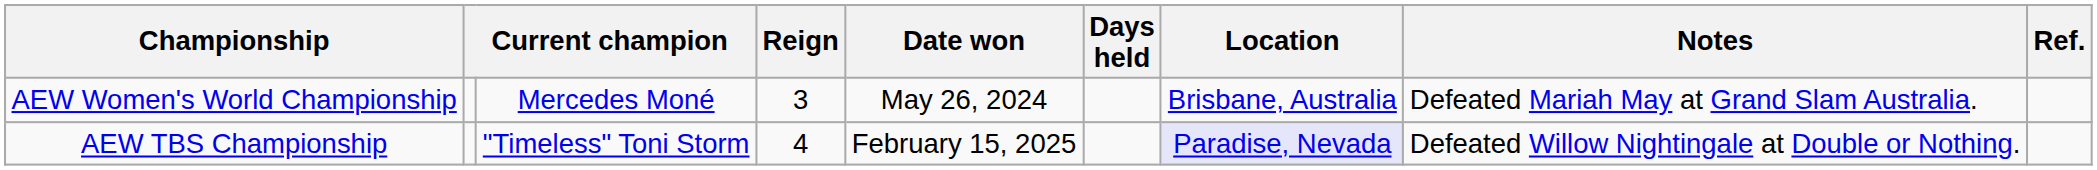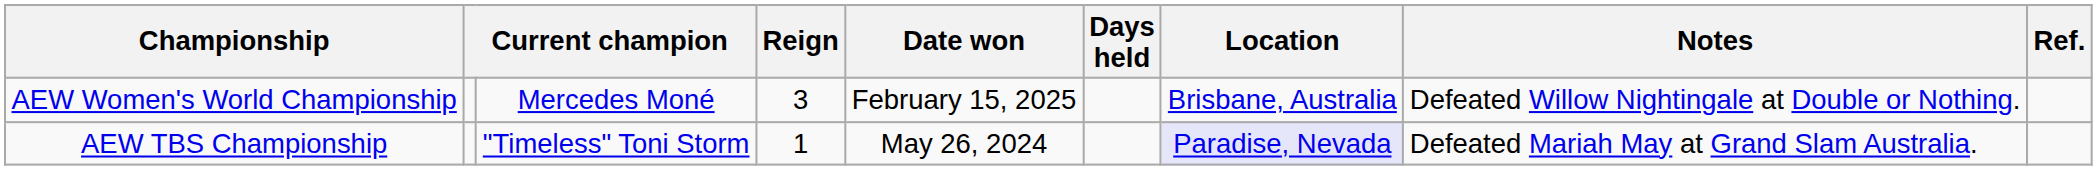AEW Women's World Championship | Date won: May 26, 2024 -> February 15, 2025
AEW Women's World Championship | Notes: Defeated Mariah May at Grand Slam Australia. -> Defeated Willow Nightingale at Double or Nothing.
AEW TBS Championship | Reign: 4 -> 1
AEW TBS Championship | Date won: February 15, 2025 -> May 26, 2024
AEW TBS Championship | Notes: Defeated Willow Nightingale at Double or Nothing. -> Defeated Mariah May at Grand Slam Australia.
